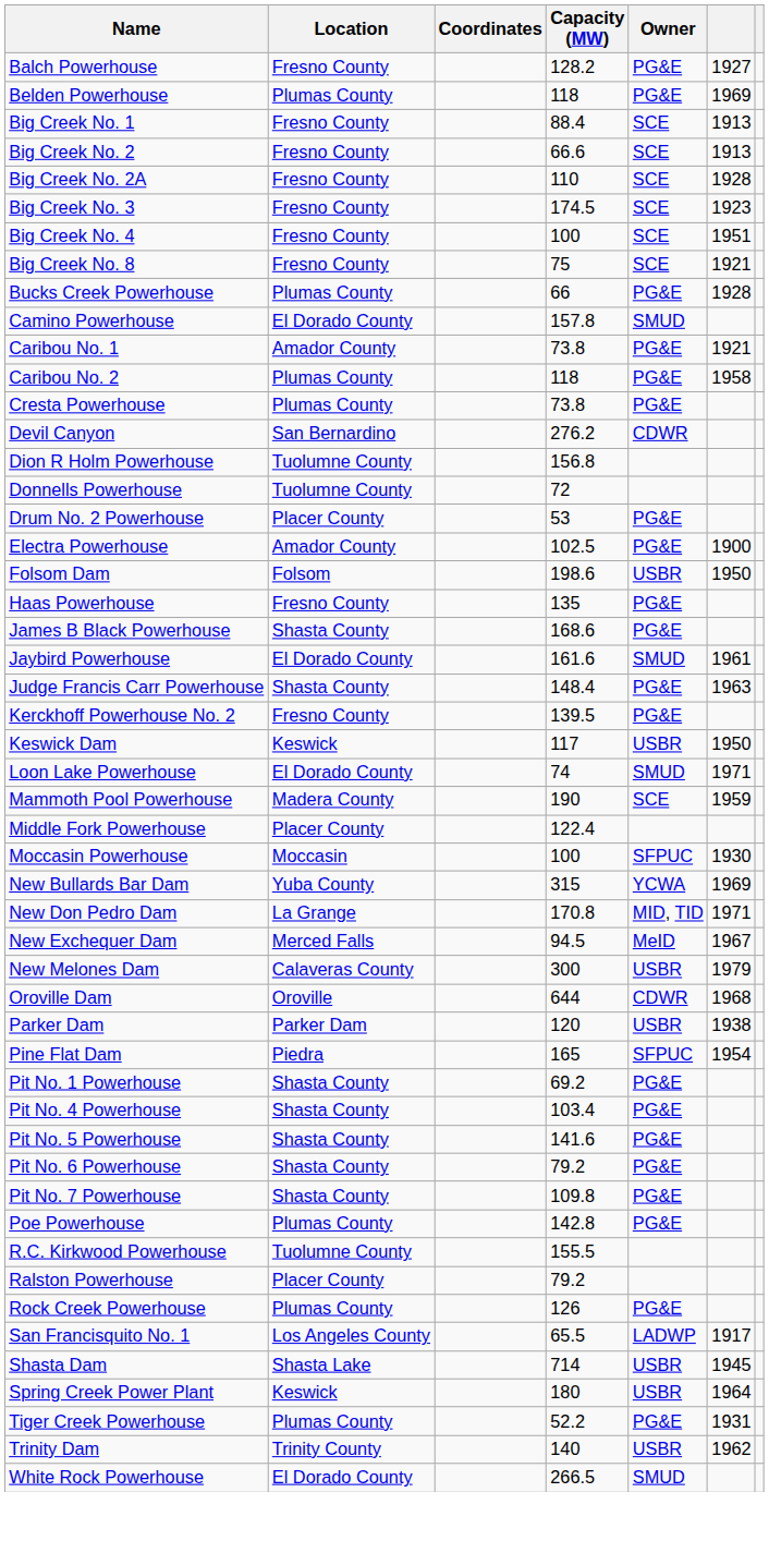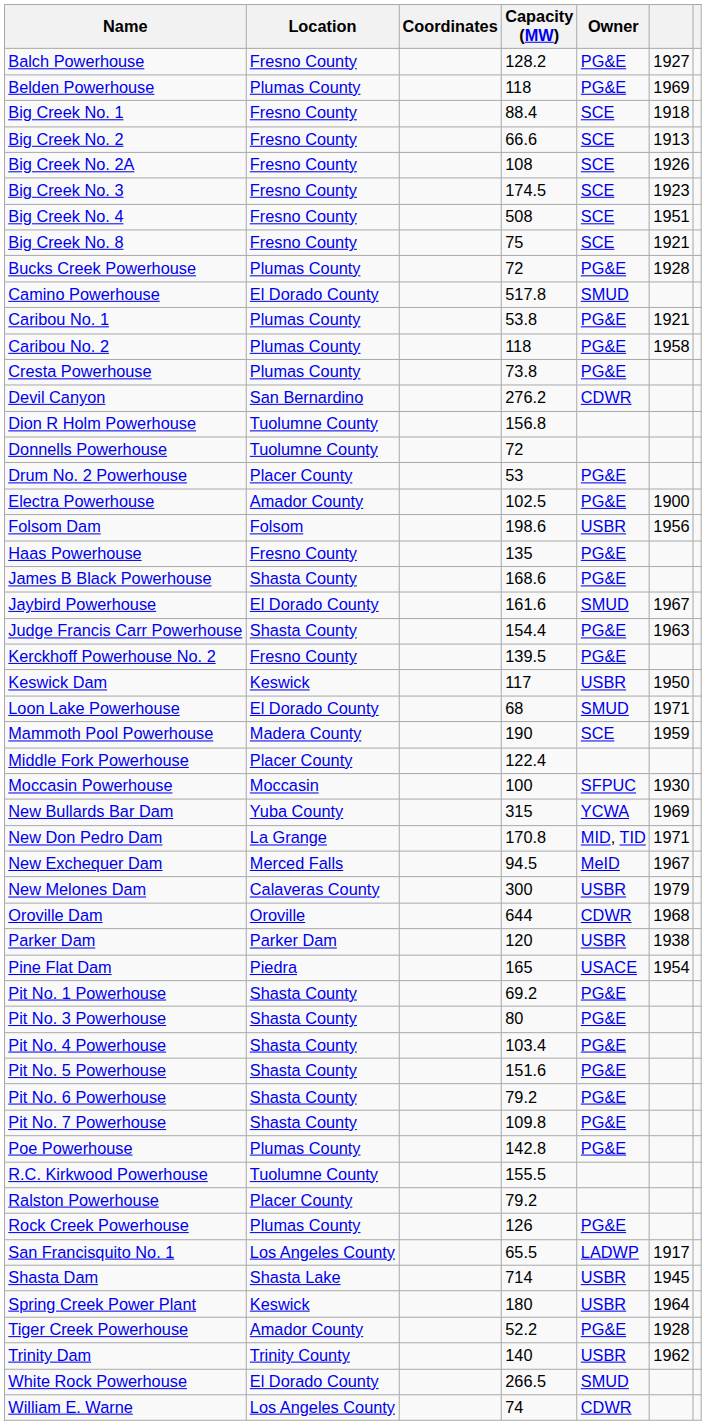Big Creek No. 1 | column 6: 1913 -> 1918
Big Creek No. 2A | Capacity (MW): 110 -> 108
Big Creek No. 2A | column 6: 1928 -> 1926
Big Creek No. 4 | Capacity (MW): 100 -> 508
Bucks Creek Powerhouse | Capacity (MW): 66 -> 72
Camino Powerhouse | Capacity (MW): 157.8 -> 517.8
Caribou No. 1 | Location: Amador County -> Plumas County
Caribou No. 1 | Capacity (MW): 73.8 -> 53.8
Folsom Dam | column 6: 1950 -> 1956
Jaybird Powerhouse | column 6: 1961 -> 1967
Judge Francis Carr Powerhouse | Capacity (MW): 148.4 -> 154.4
Loon Lake Powerhouse | Capacity (MW): 74 -> 68
Pine Flat Dam | Owner: SFPUC -> USACE
+ row: Pit No. 3 Powerhouse | Shasta County | 80 | PG&E
Pit No. 5 Powerhouse | Capacity (MW): 141.6 -> 151.6
Tiger Creek Powerhouse | Location: Plumas County -> Amador County
Tiger Creek Powerhouse | column 6: 1931 -> 1928
+ row: William E. Warne | Los Angeles County | 74 | CDWR
